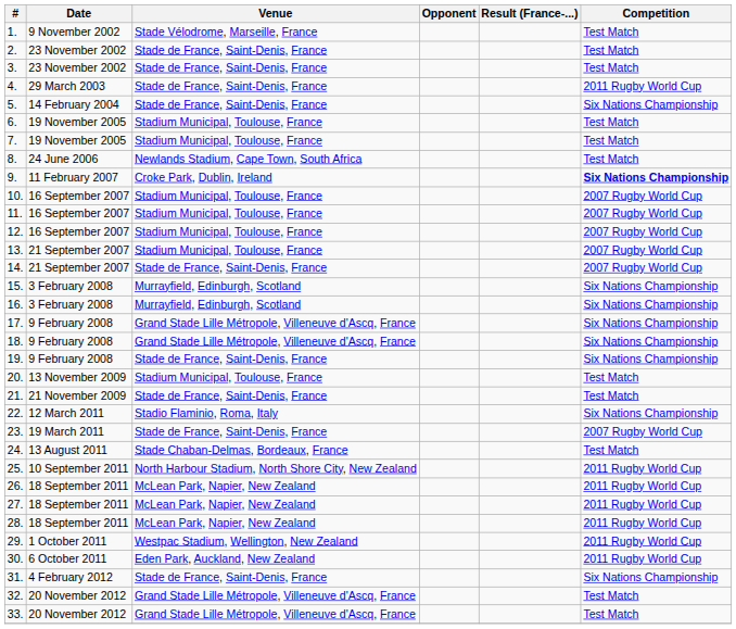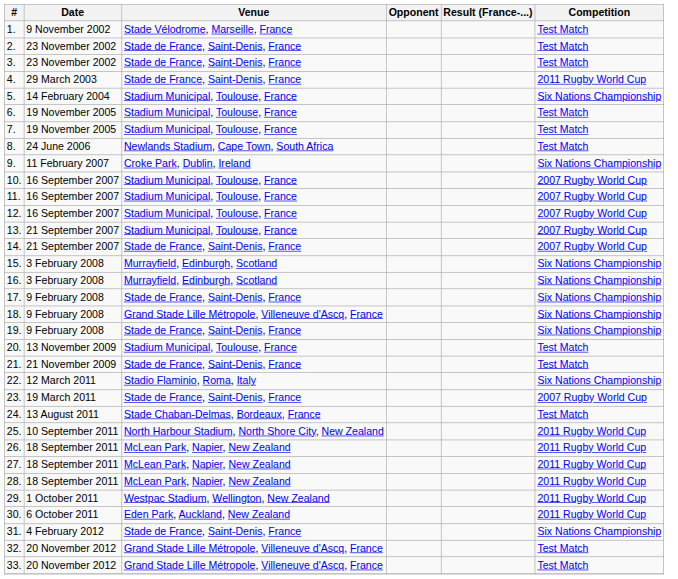5. | Venue: Stade de France, Saint-Denis, France -> Stadium Municipal, Toulouse, France
9. | Competition: bold -> normal
17. | Venue: Grand Stade Lille Métropole, Villeneuve d'Ascq, France -> Stade de France, Saint-Denis, France
